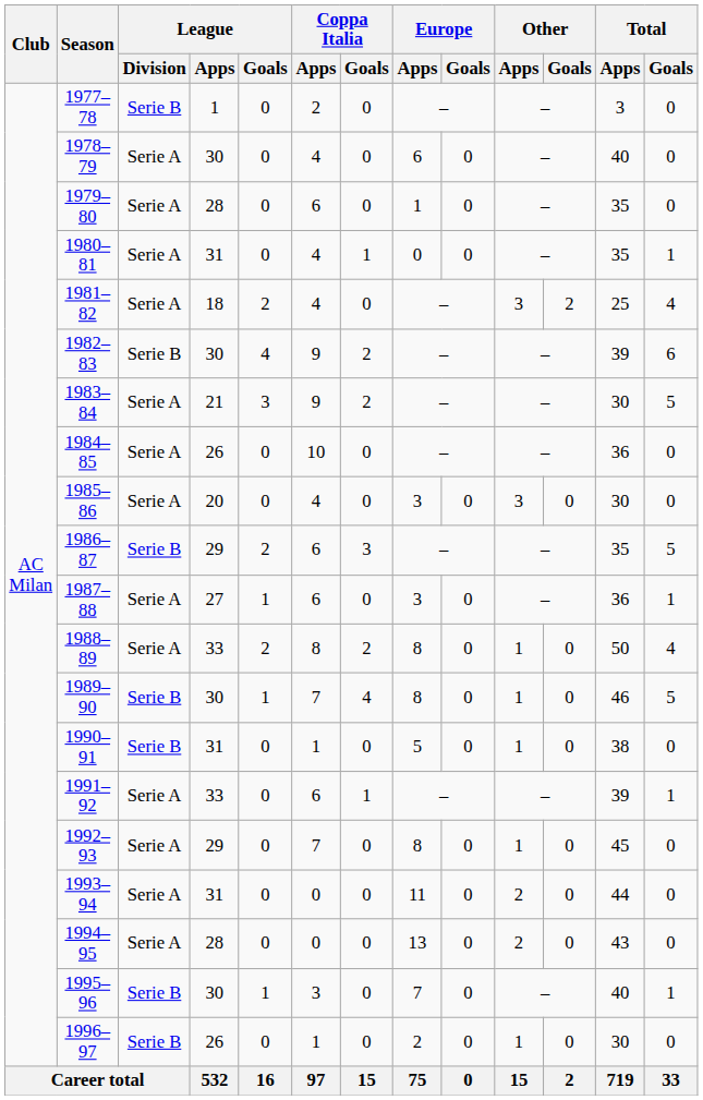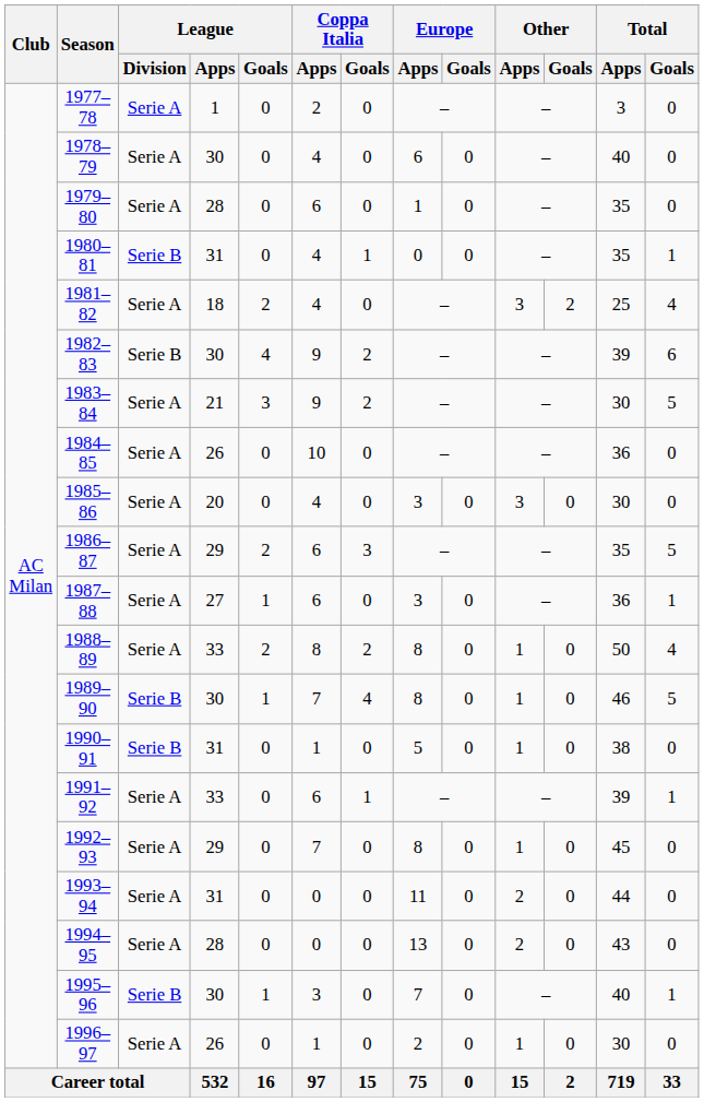1977–78 | League / Division: Serie B -> Serie A
1980–81 | League / Division: Serie A -> Serie B
1986–87 | League / Division: Serie B -> Serie A
1996–97 | League / Division: Serie B -> Serie A
